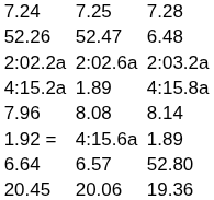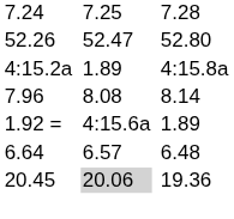52.26 | column 7: 6.48 -> 52.80
- row: 2:02.2a | 2:02.6a | 2:03.2a
6.64 | column 7: 52.80 -> 6.48
20.45 | column 5: no background -> lightgrey background
